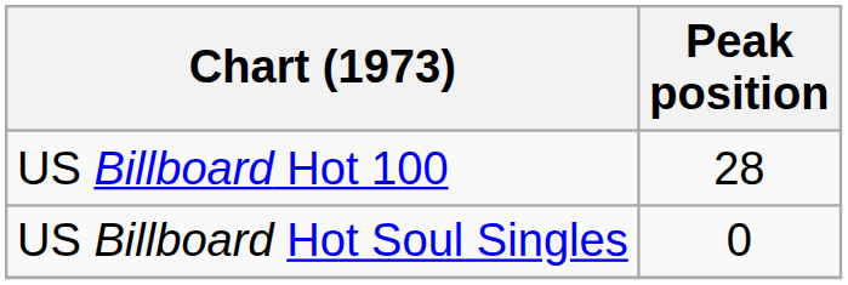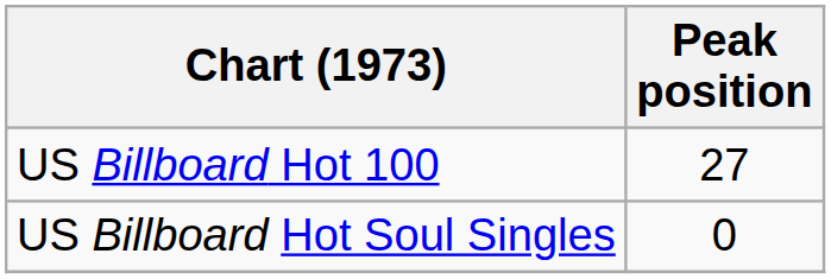US Billboard Hot 100 | Peak position: 28 -> 27
